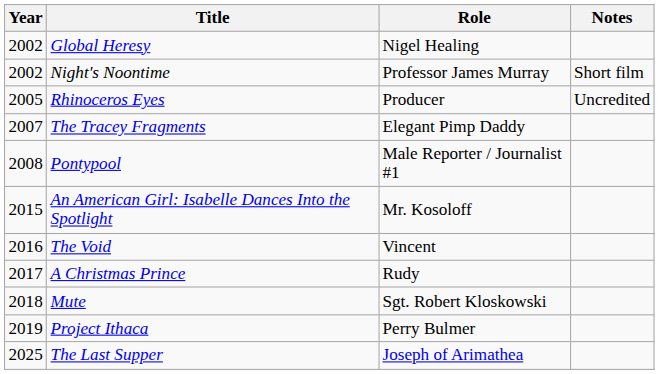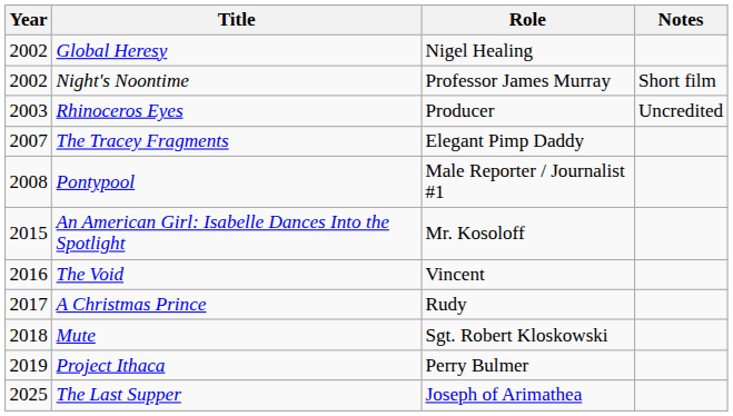Rhinoceros Eyes | Year: 2005 -> 2003
